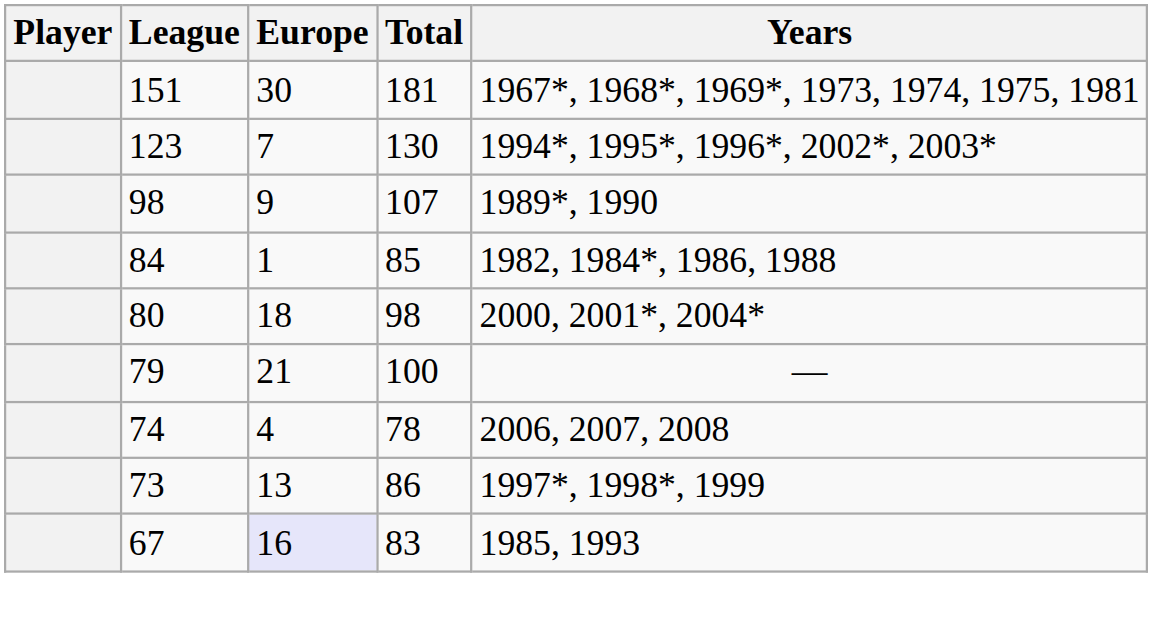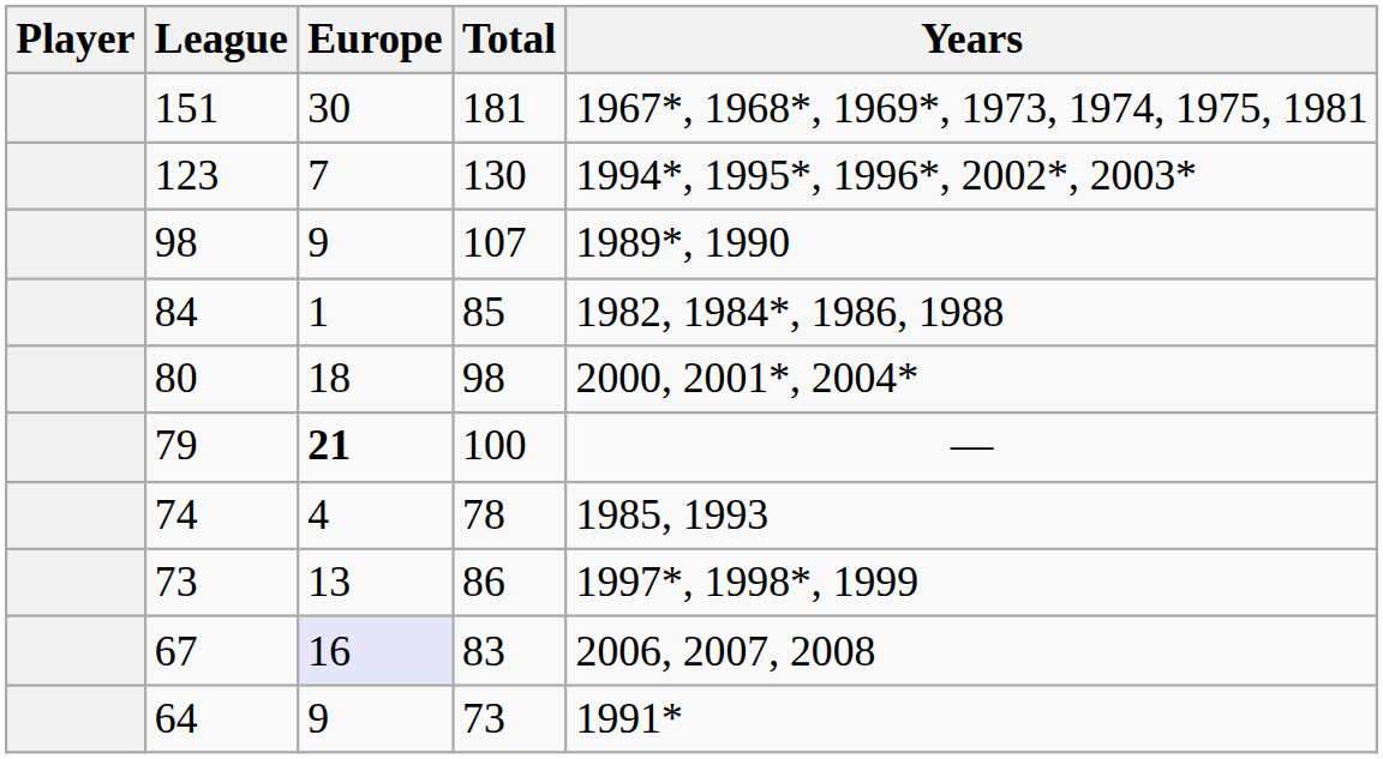79 | Europe: normal -> bold
74 | Years: 2006, 2007, 2008 -> 1985, 1993
67 | Years: 1985, 1993 -> 2006, 2007, 2008
+ row: 64 | 9 | 73 | 1991*
